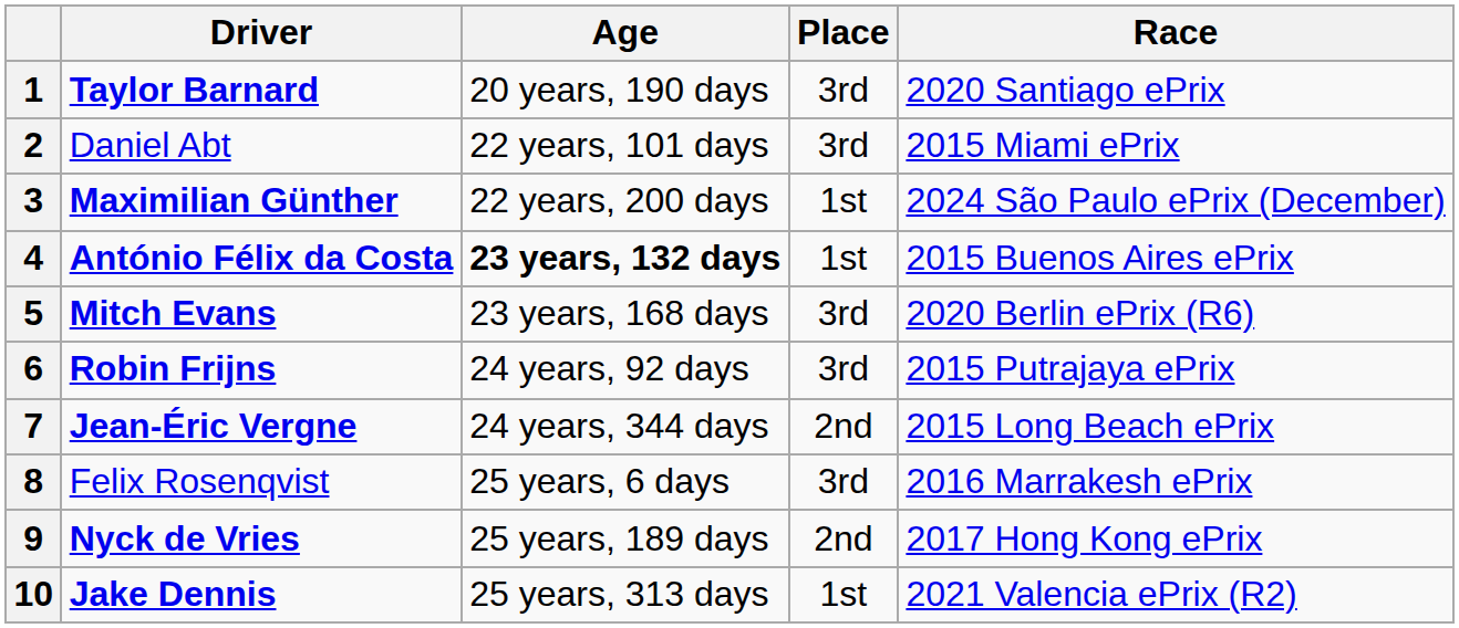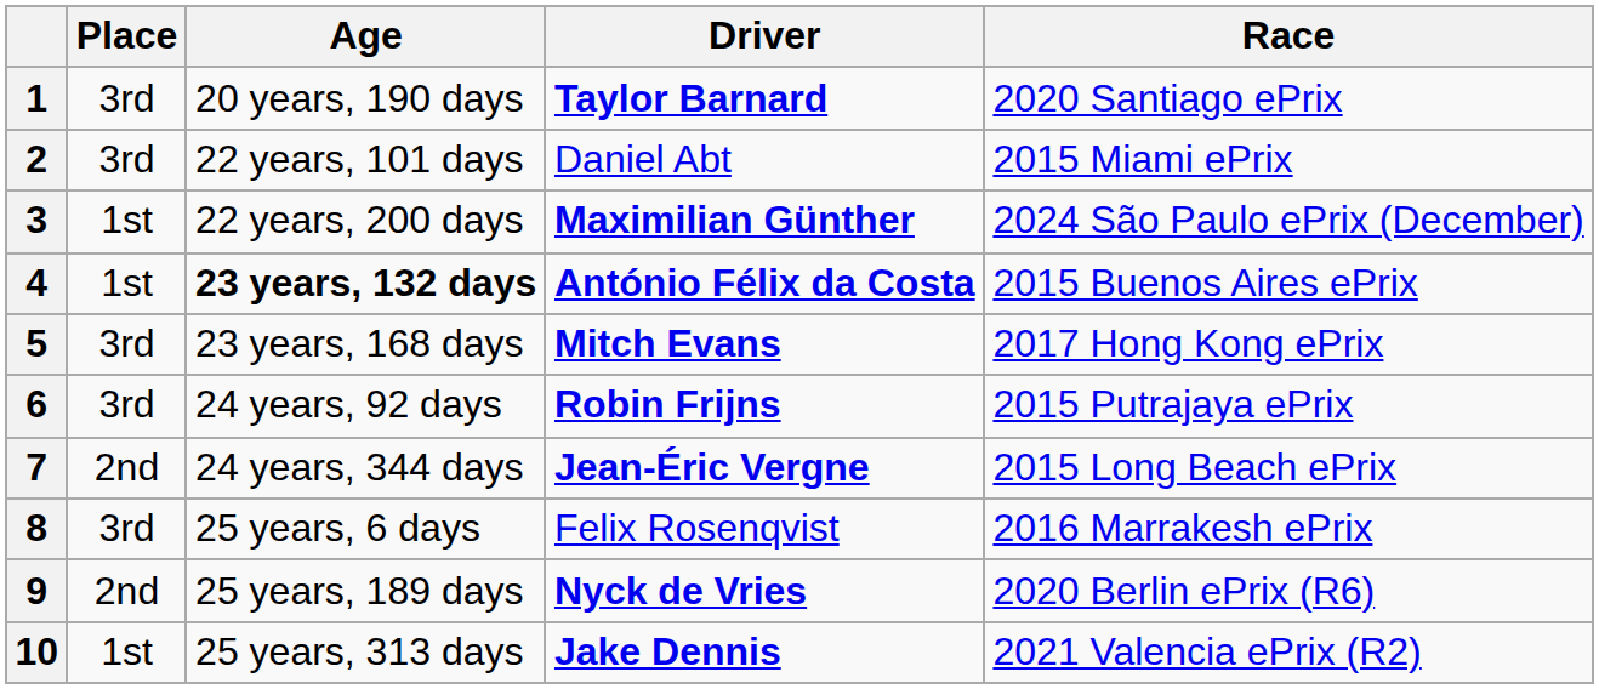columns swapped: Driver <-> Place
5 | Race: 2020 Berlin ePrix (R6) -> 2017 Hong Kong ePrix
9 | Race: 2017 Hong Kong ePrix -> 2020 Berlin ePrix (R6)
